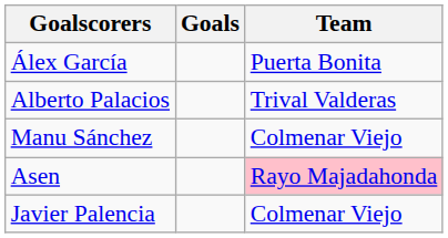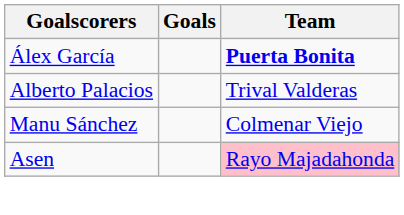Álex García | Team: normal -> bold
- row: Javier Palencia | Colmenar Viejo
